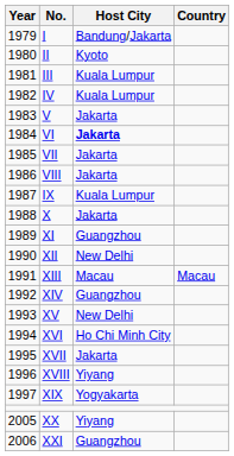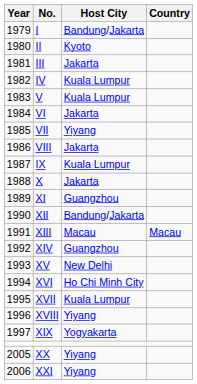III | Host City: Kuala Lumpur -> Jakarta
V | Host City: Jakarta -> Kuala Lumpur
VI | Host City: bold -> normal
VII | Host City: Jakarta -> Yiyang
XII | Host City: New Delhi -> Bandung/Jakarta
XVII | Host City: Jakarta -> Kuala Lumpur
XXI | Host City: Guangzhou -> Yiyang
